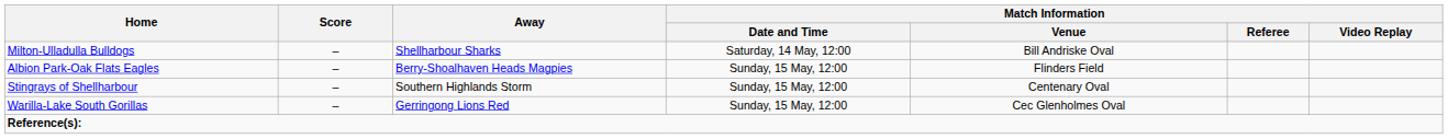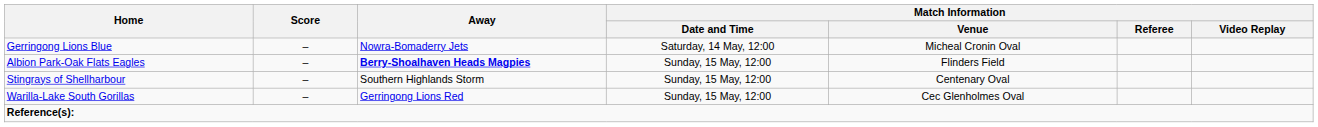+ row: Gerringong Lions Blue | – | Nowra-Bomaderry Jets | Saturday, 14 May, 12:00 | Micheal Cronin Oval
- row: Milton-Ulladulla Bulldogs | – | Shellharbour Sharks | Saturday, 14 May, 12:00 | Bill Andriske Oval
Albion Park-Oak Flats Eagles | Away: normal -> bold
